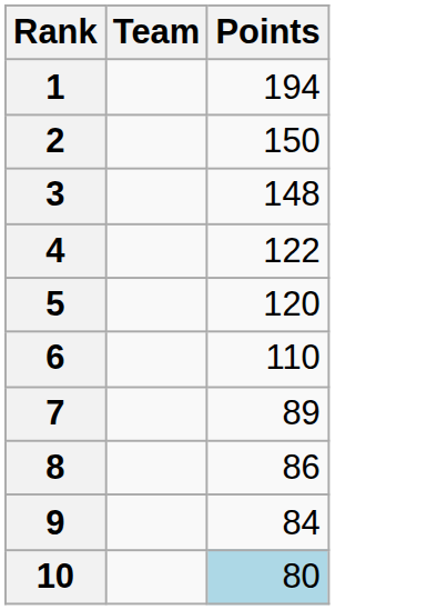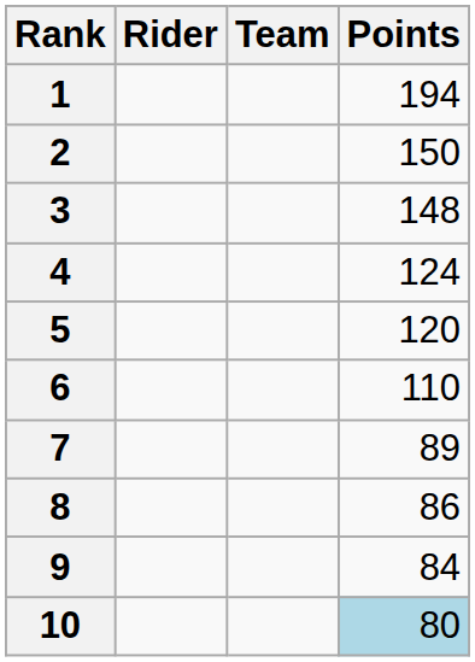+ column: Rider
4 | Points: 122 -> 124
